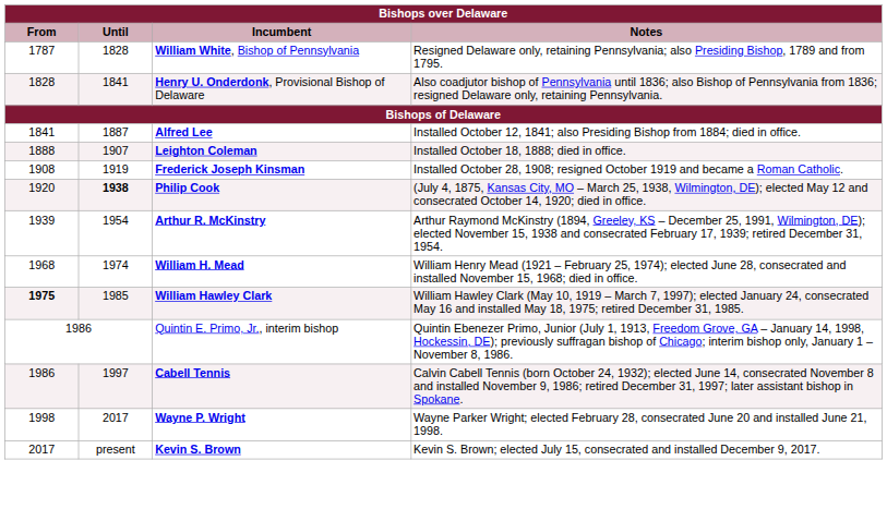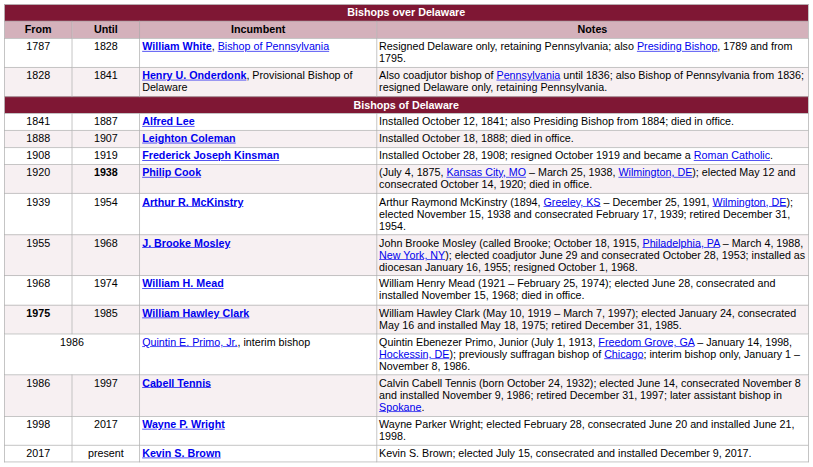+ row: 1955 | 1968 | J. Brooke Mosley | John Brooke Mosley (called Brooke; October 18, 1915, Philadelphia, PA – March 4, 1988, New York, NY); elected coadjutor June 29 and consecrated October 28, 1953; installed as diocesan January 16, 1955; resigned October 1, 1968.
